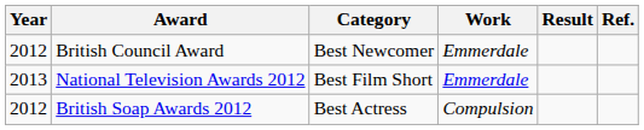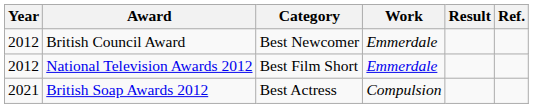National Television Awards 2012 | Year: 2013 -> 2012
British Soap Awards 2012 | Year: 2012 -> 2021
